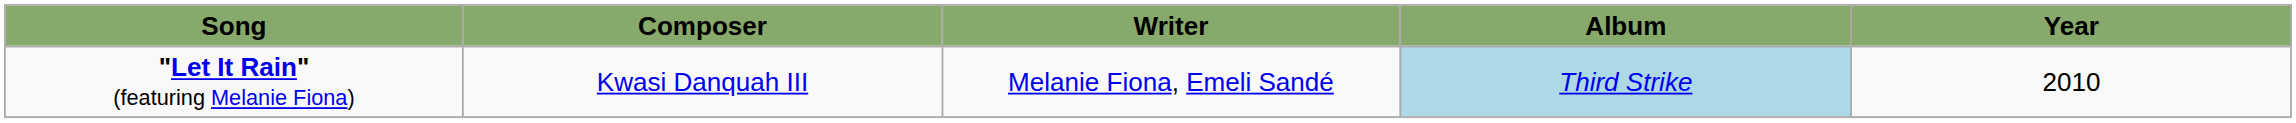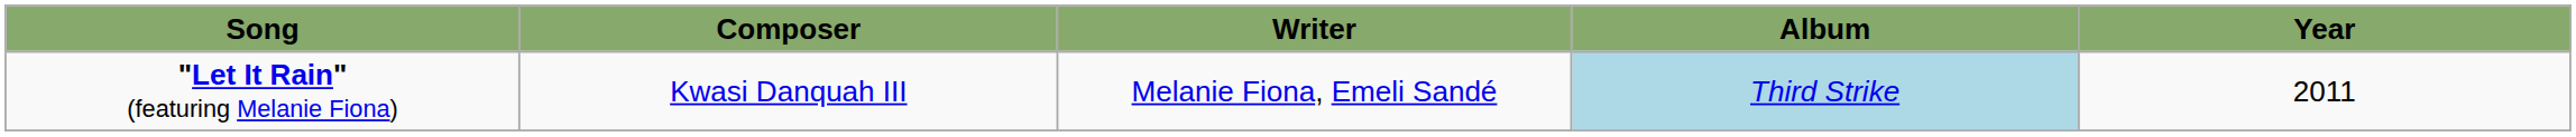"Let It Rain" (featuring Melanie Fiona) | Year: 2010 -> 2011
